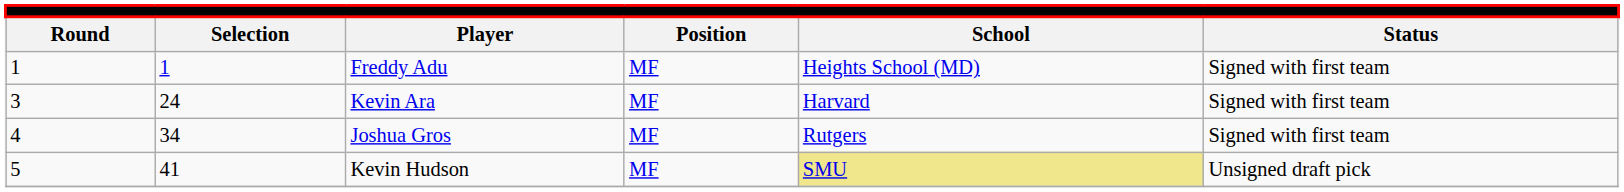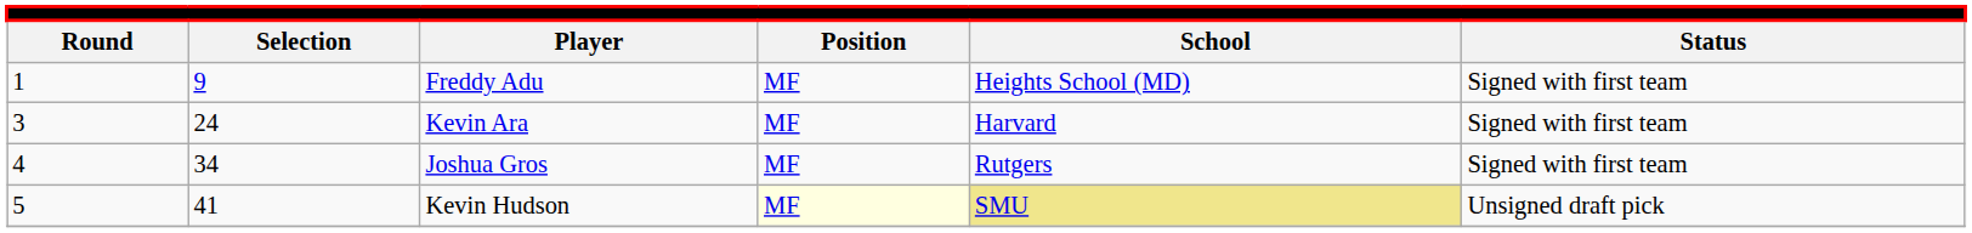Freddy Adu | column 2: 1 -> 9
Kevin Hudson | column 4: no background -> lightyellow background
